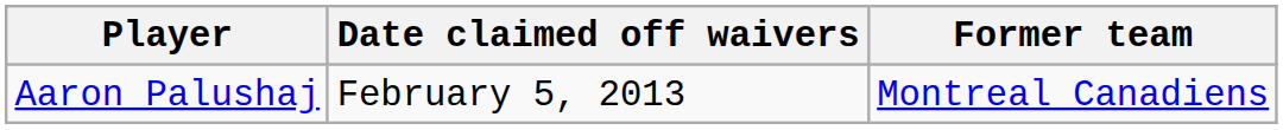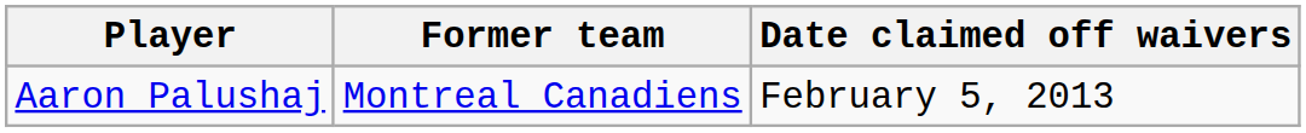columns swapped: Former team <-> Date claimed off waivers
